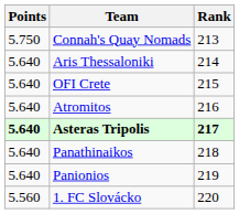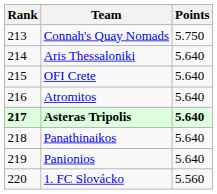columns swapped: Rank <-> Points
